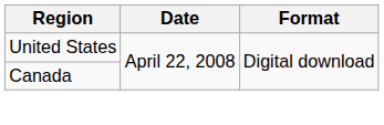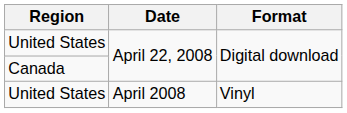+ row: United States | April 2008 | Vinyl
